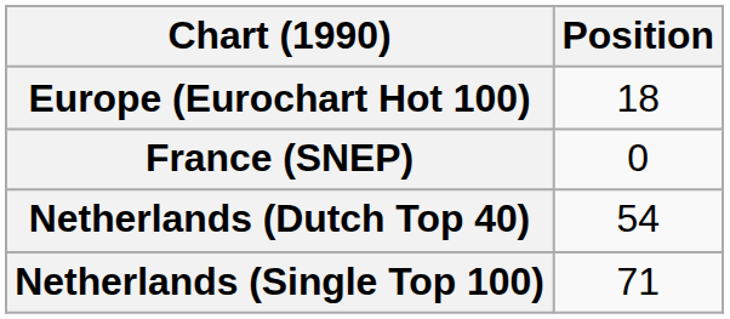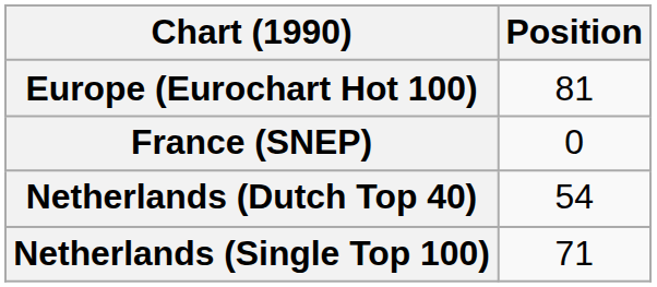Europe (Eurochart Hot 100) | Position: 18 -> 81
